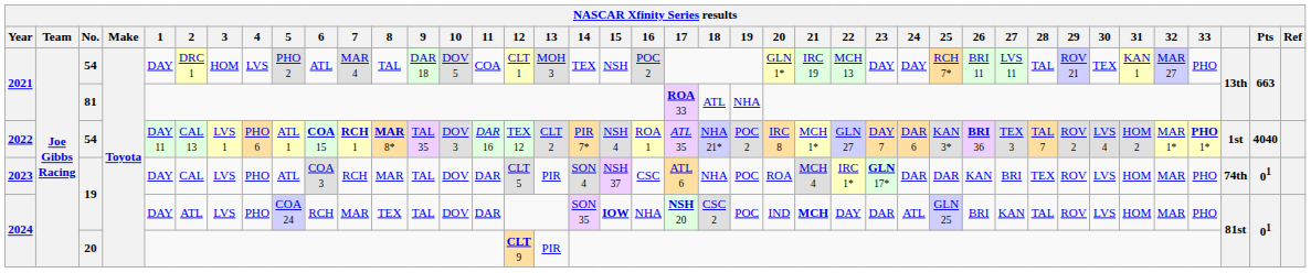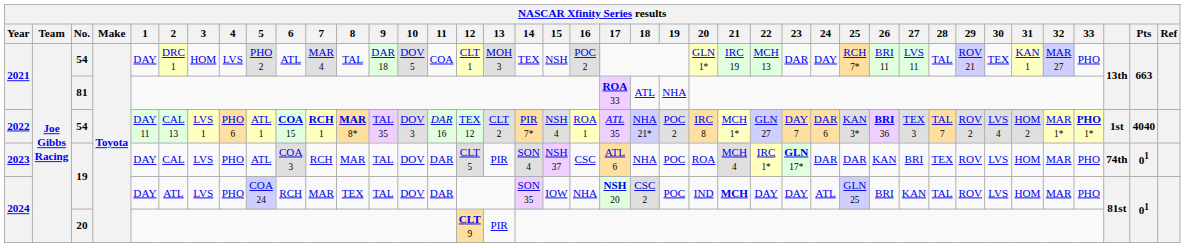2021 / 54 | 23: DAY -> DAR
2024 / 19 | 15: bold -> normal
2024 / 19 | 23: DAR -> DAY
